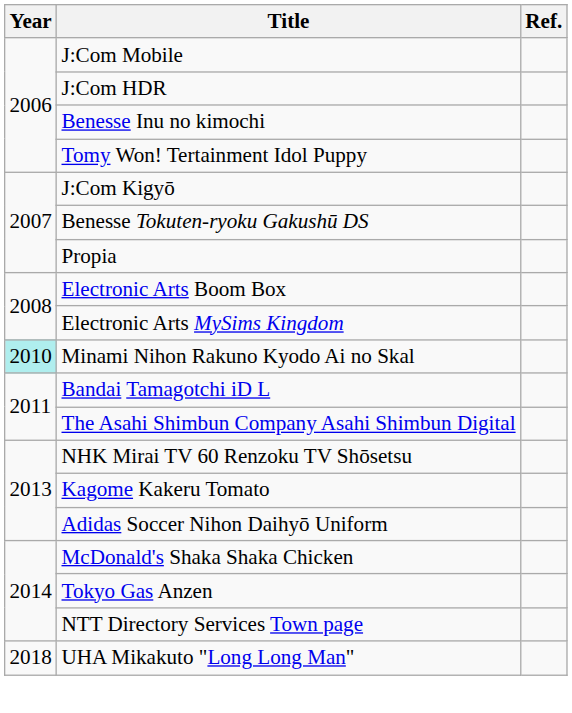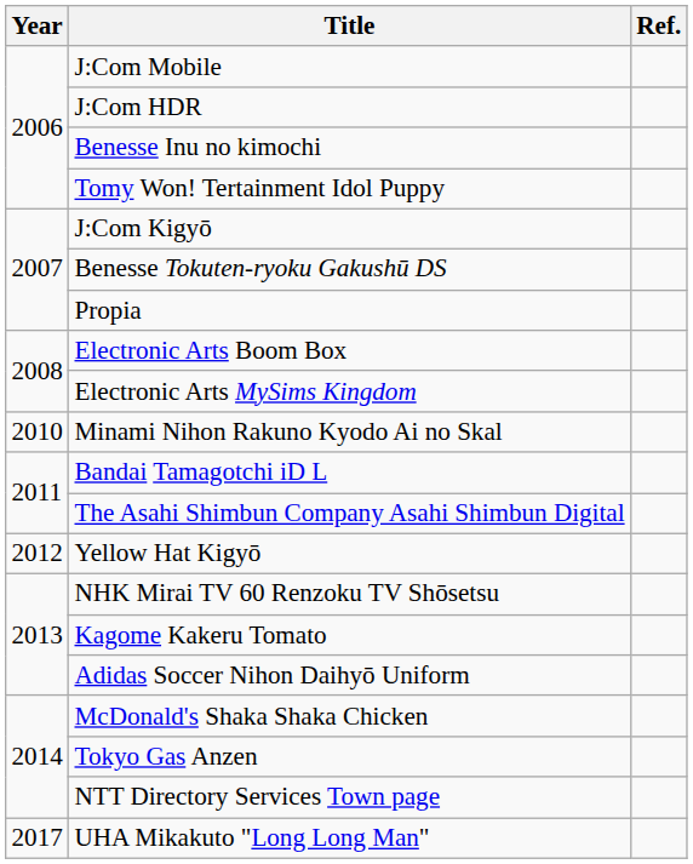Minami Nihon Rakuno Kyodo Ai no Skal | Year: paleturquoise background -> no background
+ row: 2012 | Yellow Hat Kigyō
UHA Mikakuto "Long Long Man" | Year: 2018 -> 2017
